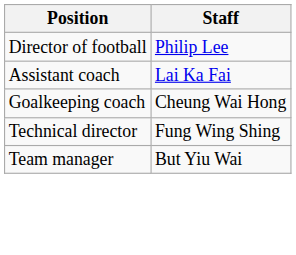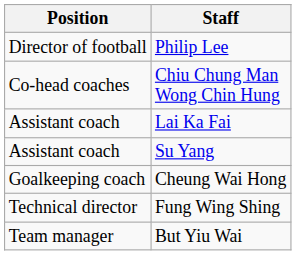+ row: Co-head coaches | Chiu Chung Man Wong Chin Hung
+ row: Assistant coach | Su Yang
